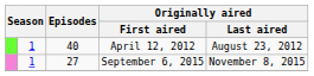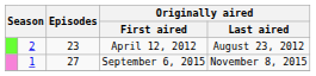April 12, 2012 | column 2: 1 -> 2
April 12, 2012 | Episodes: 40 -> 23
